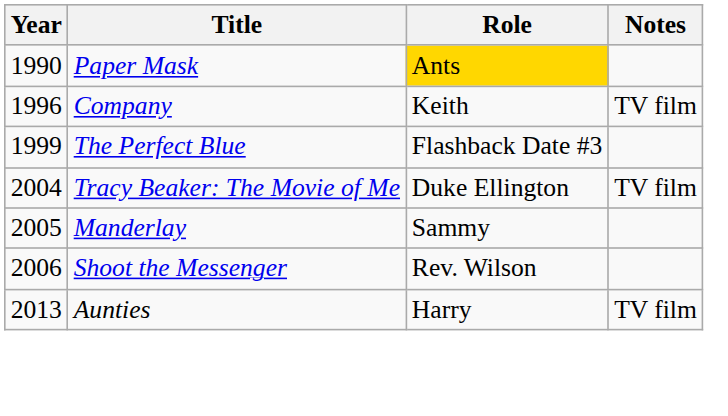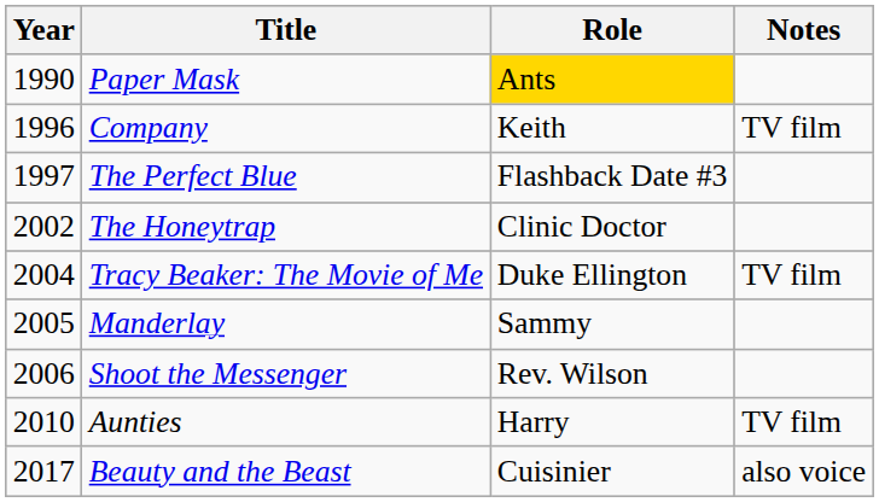The Perfect Blue | Year: 1999 -> 1997
+ row: 2002 | The Honeytrap | Clinic Doctor
Aunties | Year: 2013 -> 2010
+ row: 2017 | Beauty and the Beast | Cuisinier | also voice
